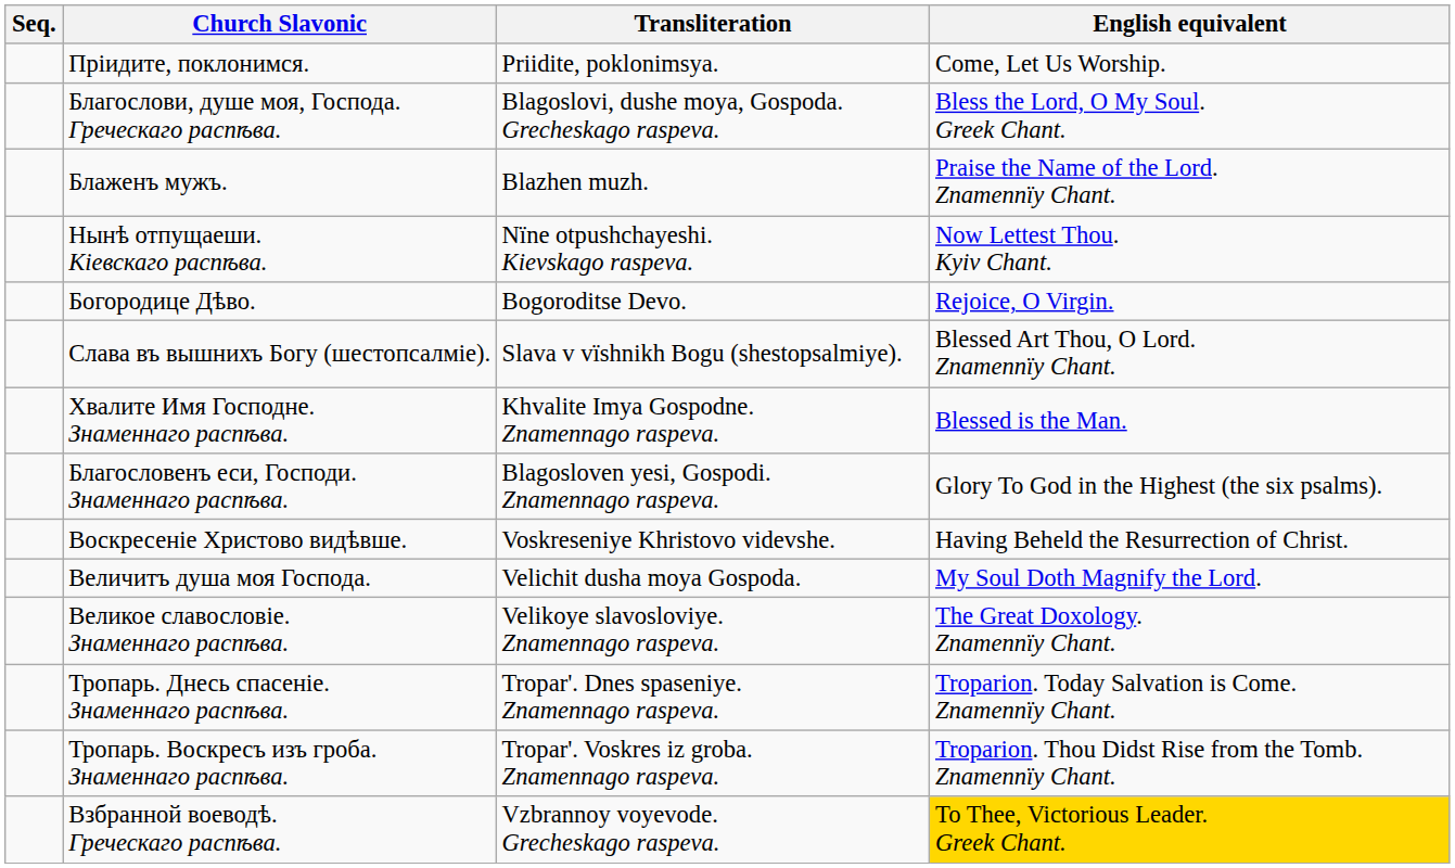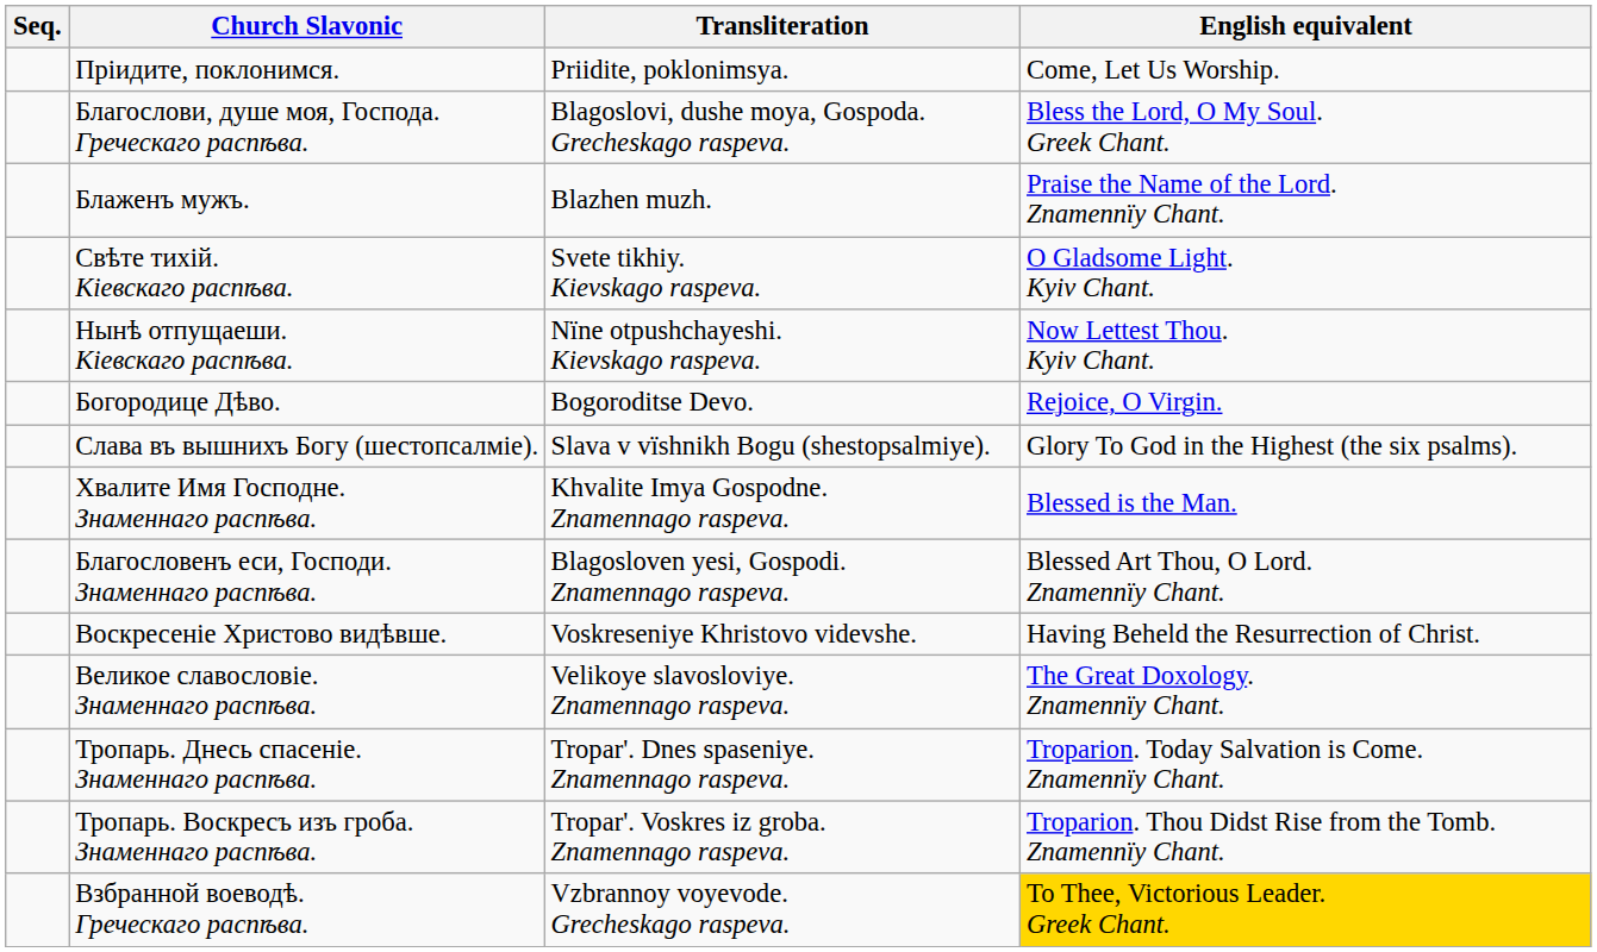+ row: Свѣте тихій. Кiевскаго распѣва. | Svete tikhiy. Kievskago raspeva. | O Gladsome Light. Kyiv Chant.
Слава въ вышнихъ Богу (шестопсалміе). | English equivalent: Blessed Art Thou, O Lord. Znamennïy Chant. -> Glory To God in the Highest (the six psalms).
Благословенъ еси, Господи. Знаменнаго распѣва. | English equivalent: Glory To God in the Highest (the six psalms). -> Blessed Art Thou, O Lord. Znamennïy Chant.
- row: Величитъ душа моя Господа. | Velichit dusha moya Gospoda. | My Soul Doth Magnify the Lord.
